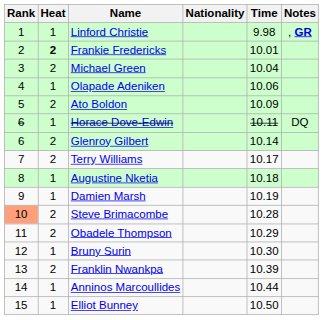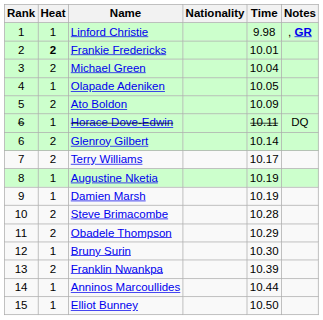Olapade Adeniken | Time: 10.06 -> 10.05
Augustine Nketia | Time: 10.18 -> 10.19
Steve Brimacombe | Rank: lightsalmon background -> no background
